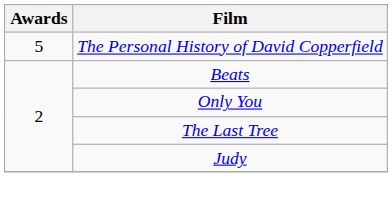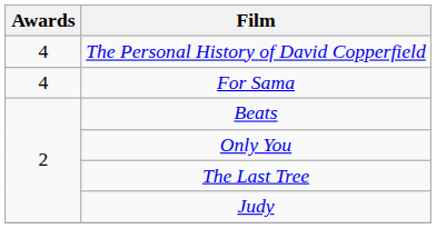The Personal History of David Copperfield | Awards: 5 -> 4
+ row: 4 | For Sama
